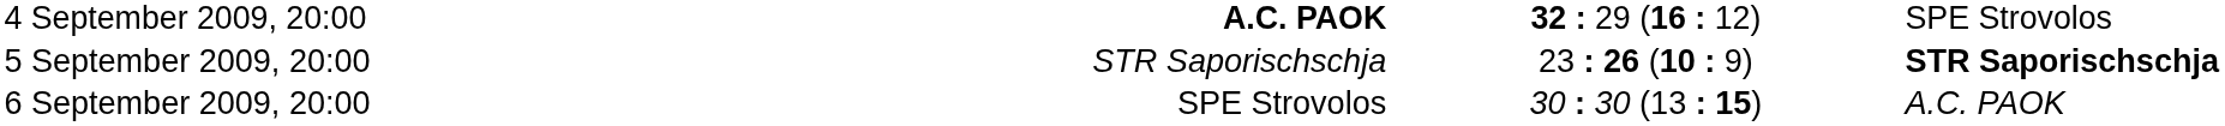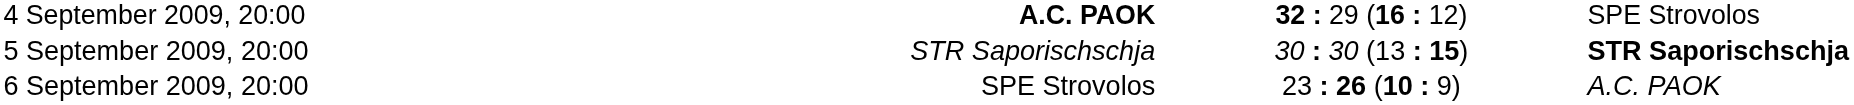5 September 2009, 20:00 | column 3: 23 : 26 (10 : 9) -> 30 : 30 (13 : 15)
6 September 2009, 20:00 | column 3: 30 : 30 (13 : 15) -> 23 : 26 (10 : 9)
